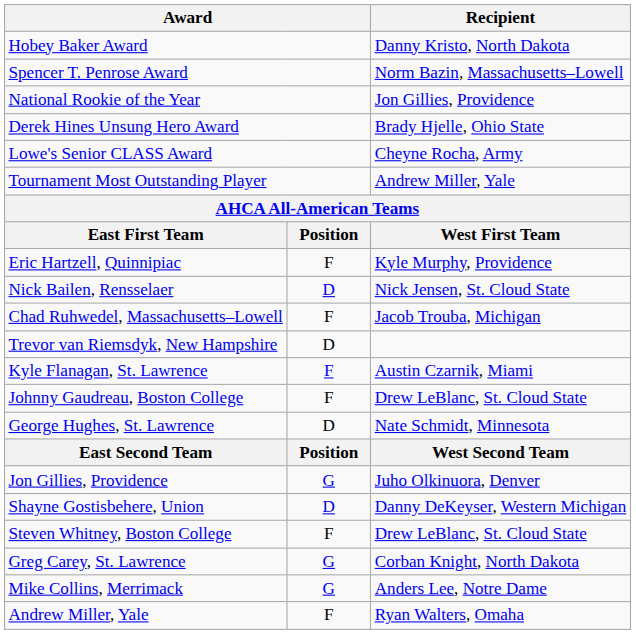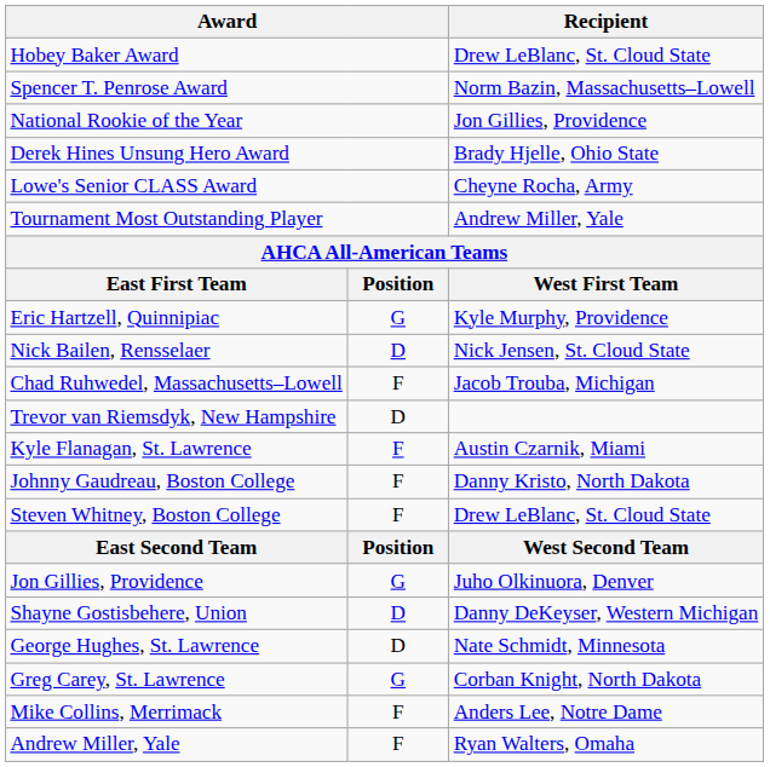Hobey Baker Award | Recipient: Danny Kristo, North Dakota -> Drew LeBlanc, St. Cloud State
Eric Hartzell, Quinnipiac | column 2: F -> G
Johnny Gaudreau, Boston College | Recipient: Drew LeBlanc, St. Cloud State -> Danny Kristo, North Dakota
rows swapped: Steven Whitney, Boston College <-> George Hughes, St. Lawrence
Mike Collins, Merrimack | column 2: G -> F
